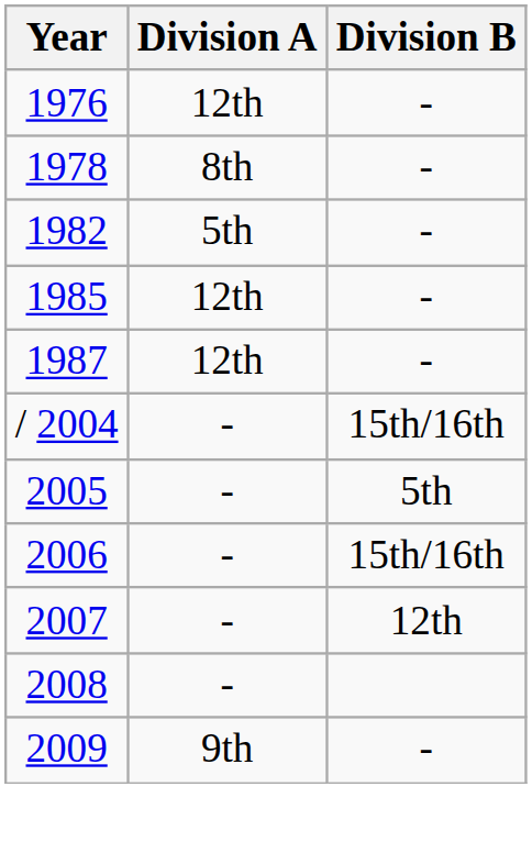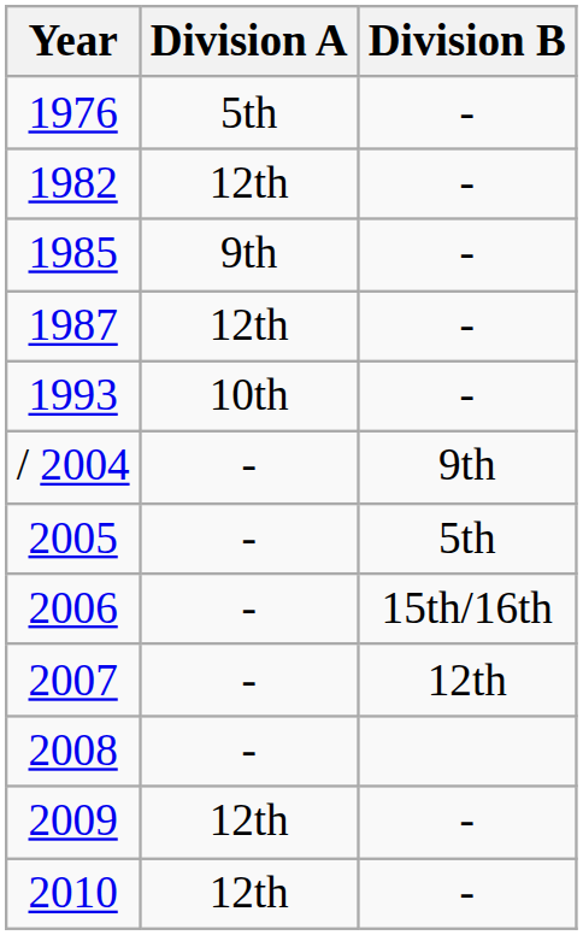1976 | Division A: 12th -> 5th
- row: 1978 | 8th | -
1982 | Division A: 5th -> 12th
1985 | Division A: 12th -> 9th
+ row: 1993 | 10th | -
/ 2004 | Division B: 15th/16th -> 9th
2009 | Division A: 9th -> 12th
+ row: 2010 | 12th | -
